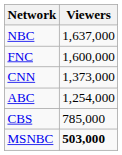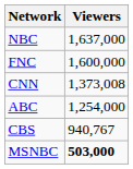CNN | Viewers: 1,373,000 -> 1,373,008
CBS | Viewers: 785,000 -> 940,767
